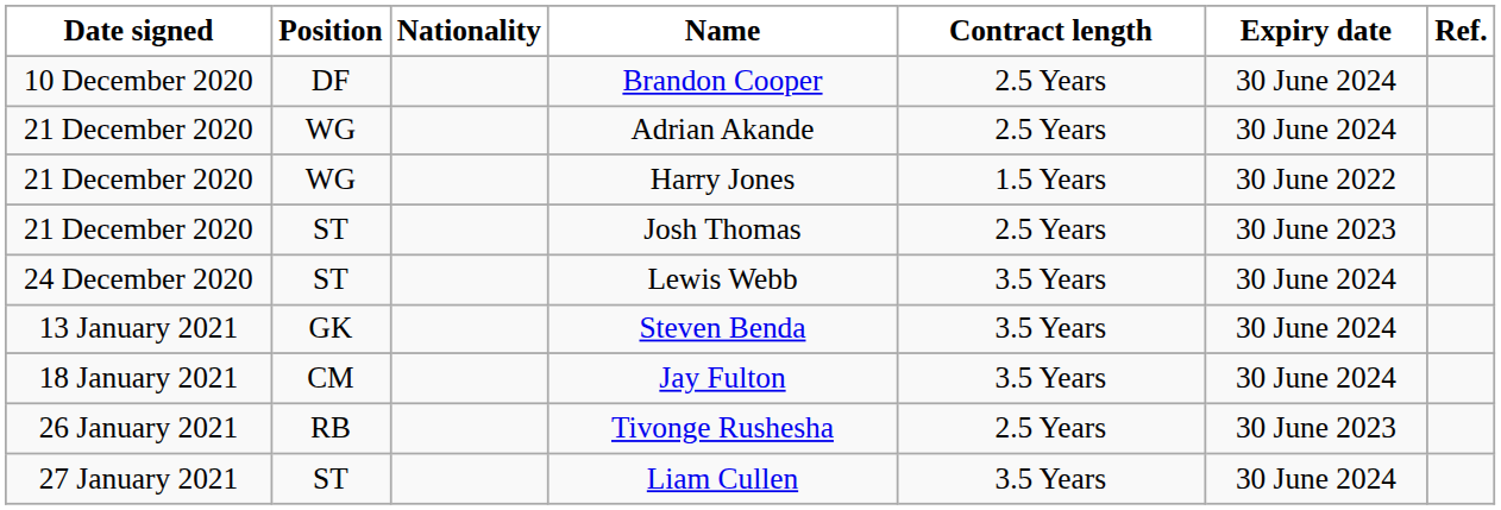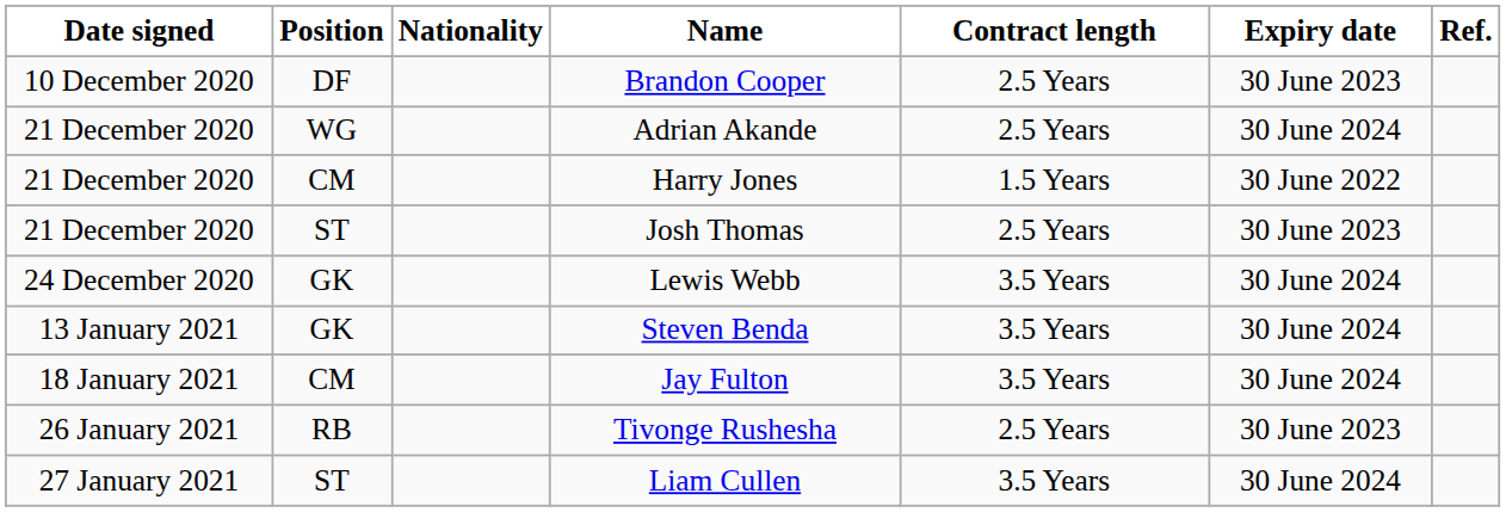Brandon Cooper | Expiry date: 30 June 2024 -> 30 June 2023
Harry Jones | Position: WG -> CM
Lewis Webb | Position: ST -> GK
